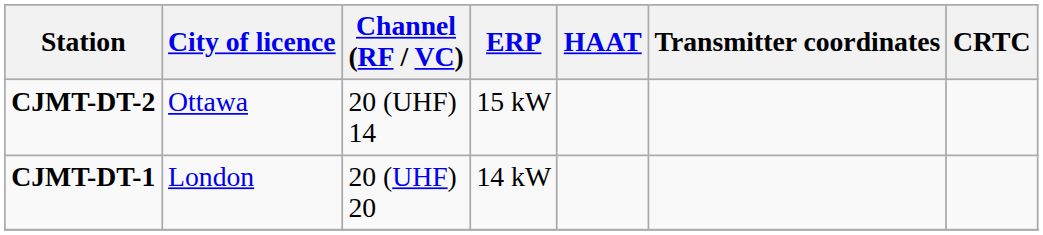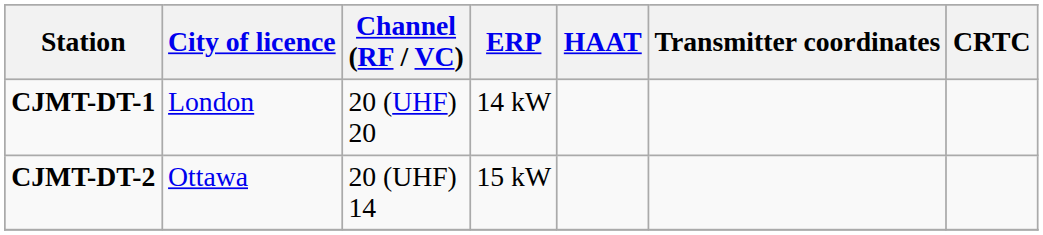rows swapped: CJMT-DT-1 <-> CJMT-DT-2
